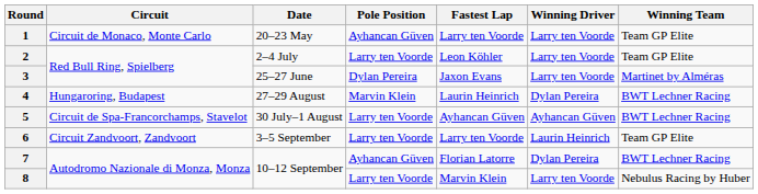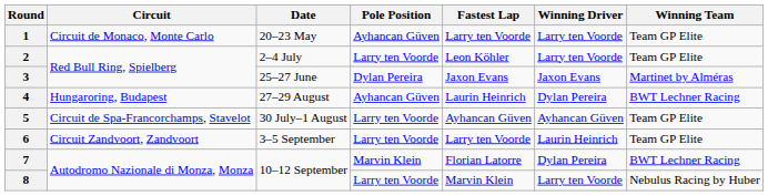3 | Winning Driver: Larry ten Voorde -> Jaxon Evans
4 | Pole Position: Marvin Klein -> Ayhancan Güven
5 | Winning Team: BWT Lechner Racing -> Team GP Elite
7 | Pole Position: Ayhancan Güven -> Marvin Klein
